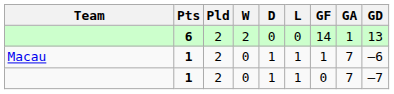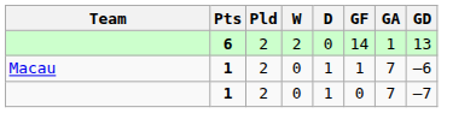- column: L | 0 | 1 | 1
